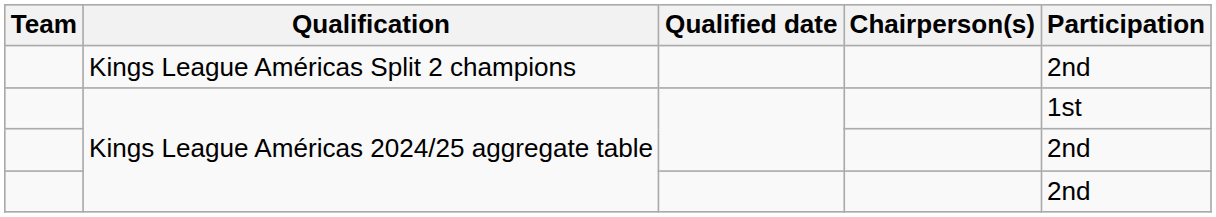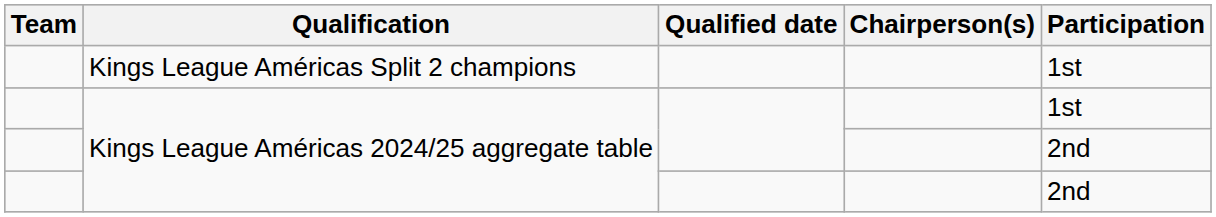Kings League Américas Split 2 champions | Participation: 2nd -> 1st
